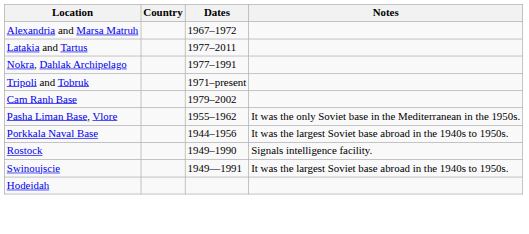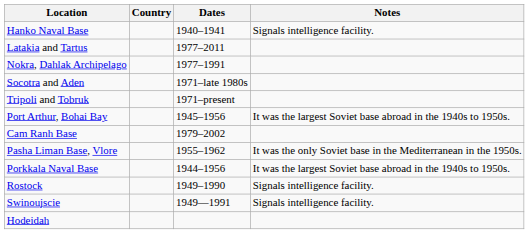+ row: Hanko Naval Base | 1940–1941 | Signals intelligence facility.
- row: Alexandria and Marsa Matruh | 1967–1972
+ row: Socotra and Aden | 1971–late 1980s
+ row: Port Arthur, Bohai Bay | 1945–1956 | It was the largest Soviet base abroad in the 1940s to 1950s.
Swinoujscie | Notes: It was the largest Soviet base abroad in the 1940s to 1950s. -> Signals intelligence facility.
